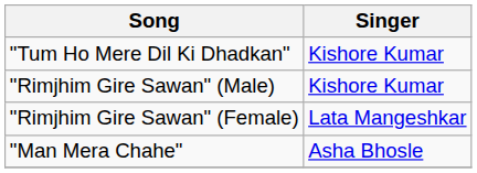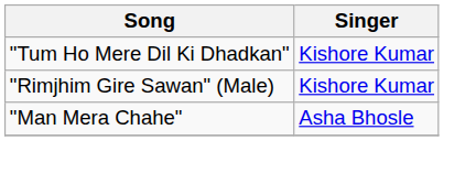- row: "Rimjhim Gire Sawan" (Female) | Lata Mangeshkar
